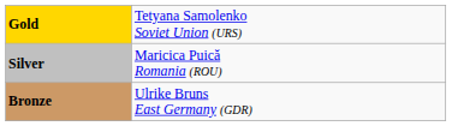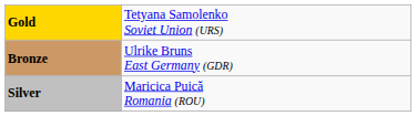rows swapped: Silver <-> Bronze
